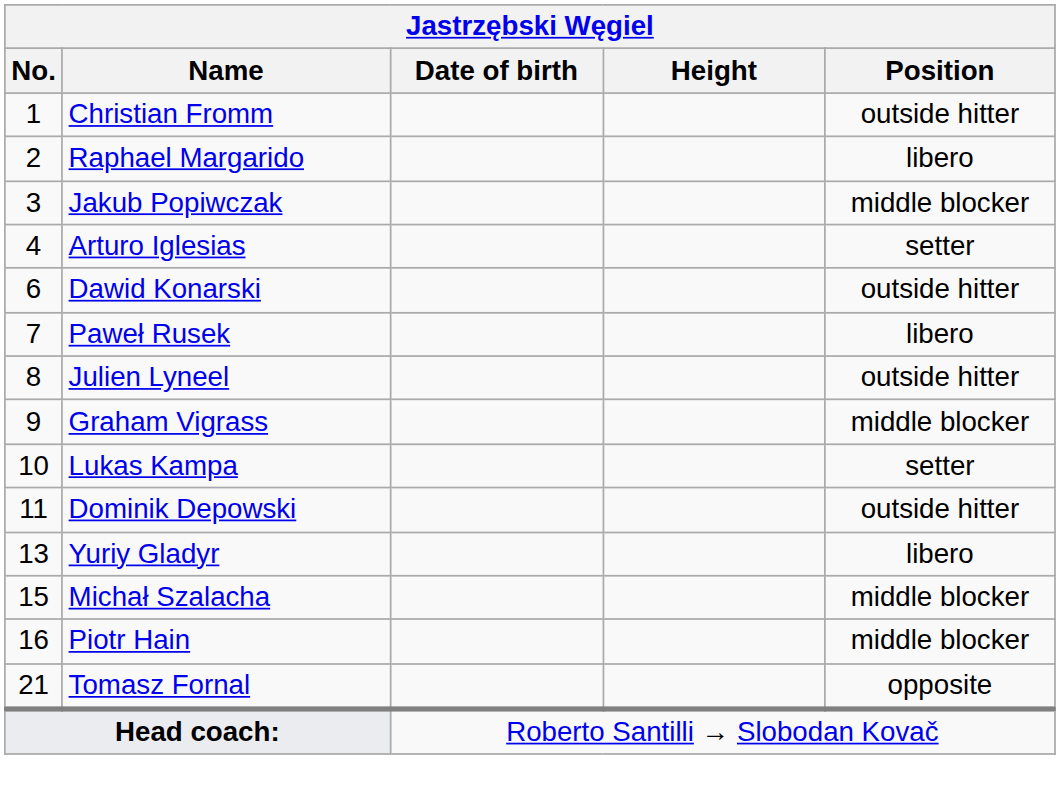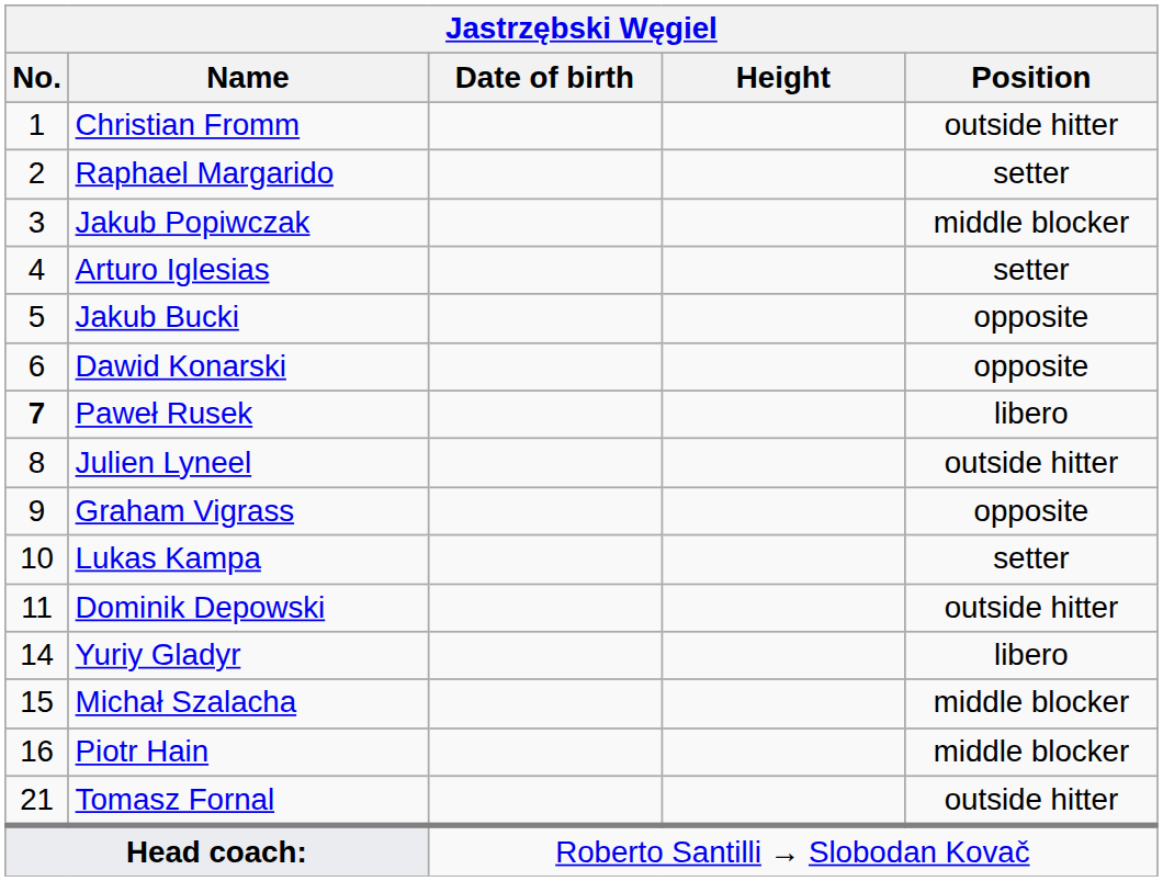Raphael Margarido | Position: libero -> setter
+ row: 5 | Jakub Bucki | opposite
Dawid Konarski | Position: outside hitter -> opposite
Paweł Rusek | No.: normal -> bold
Graham Vigrass | Position: middle blocker -> opposite
Yuriy Gladyr | No.: 13 -> 14
Tomasz Fornal | Position: opposite -> outside hitter
